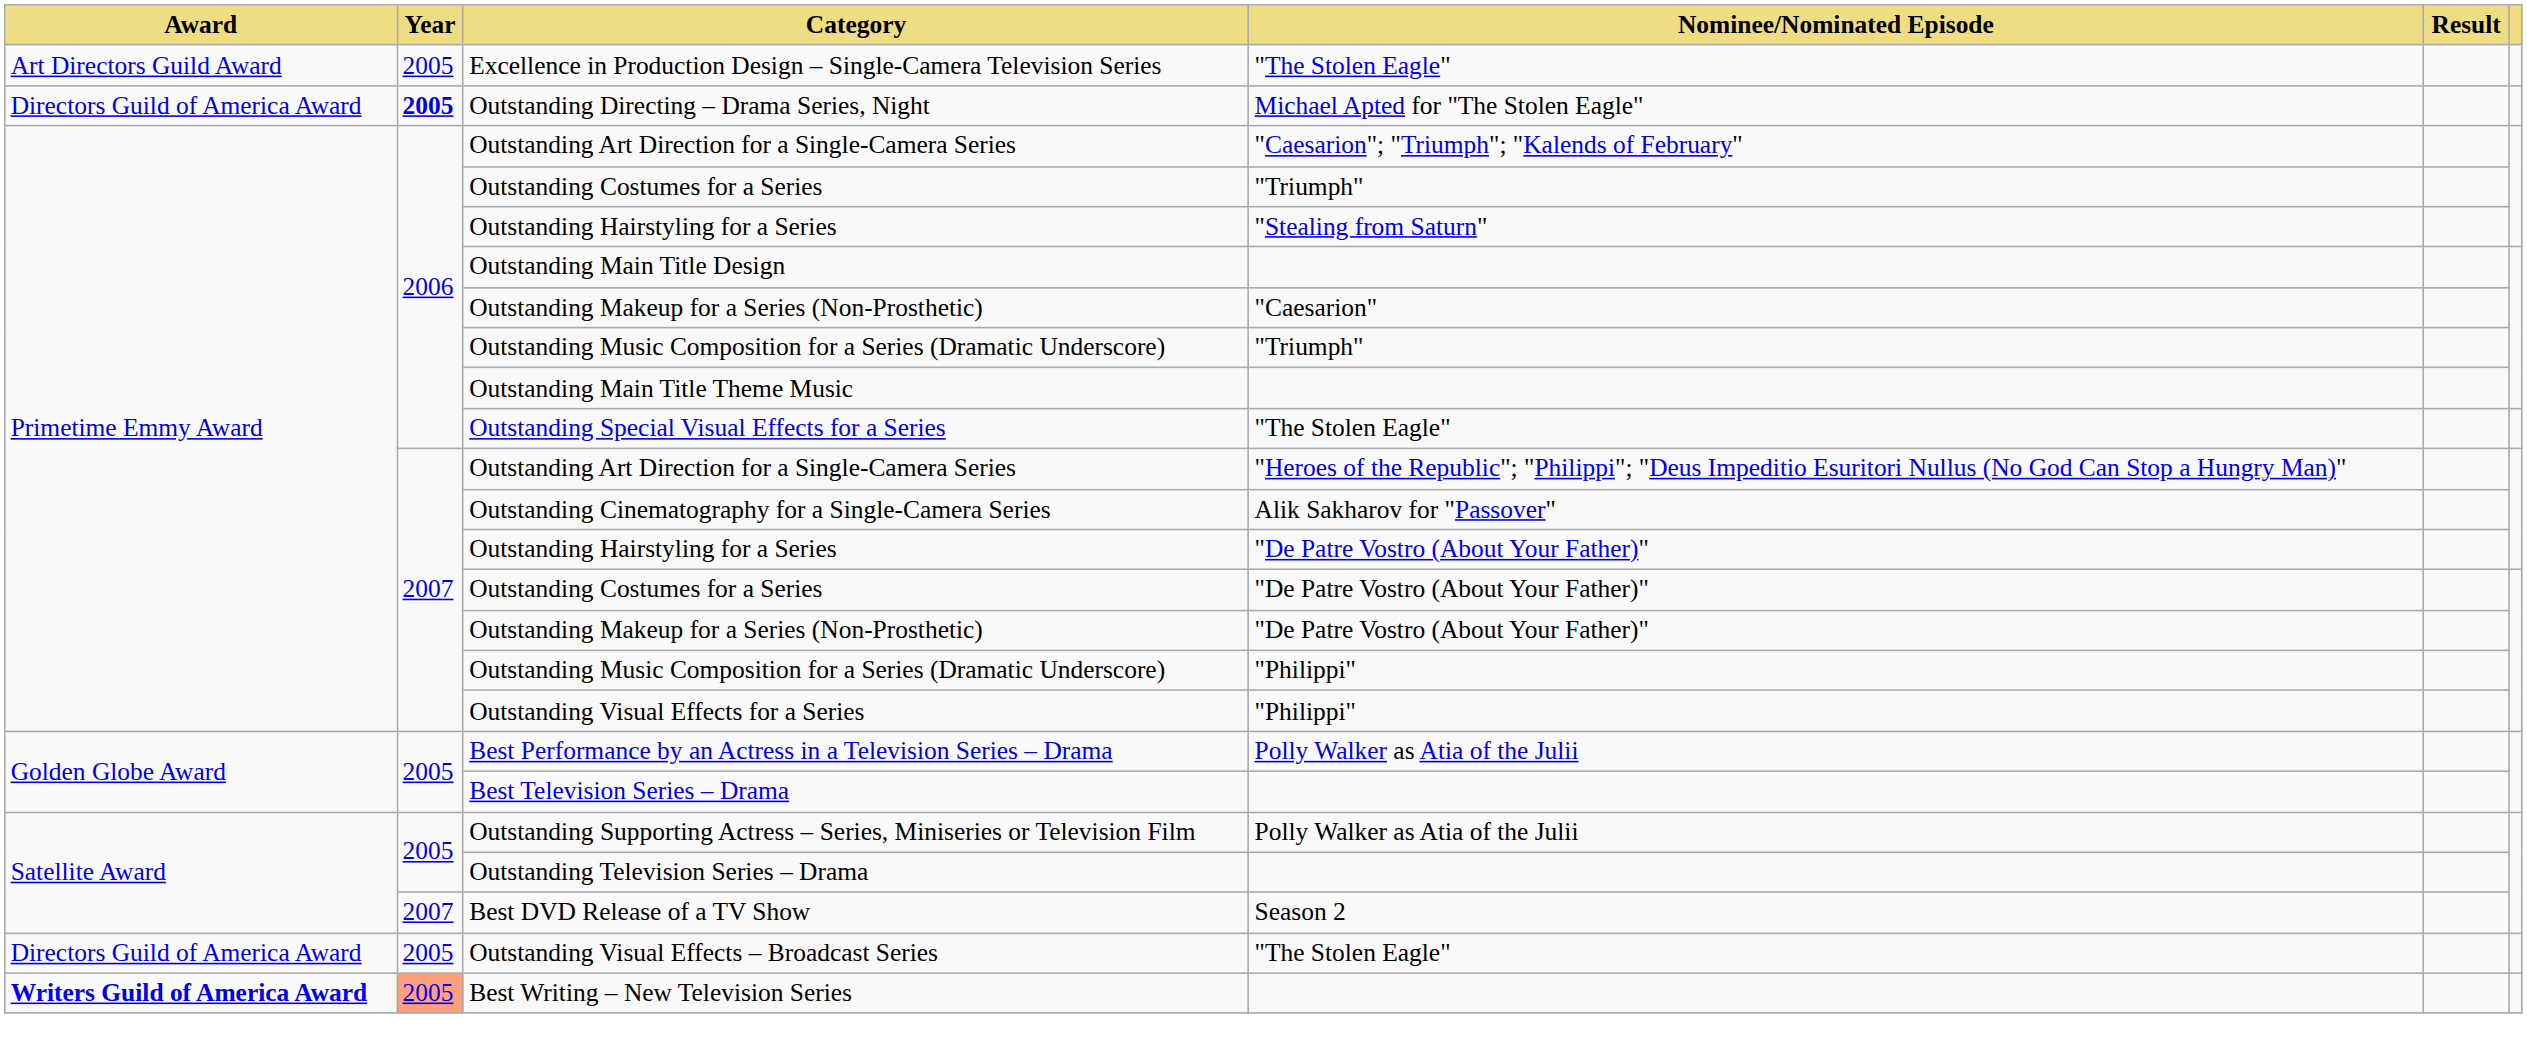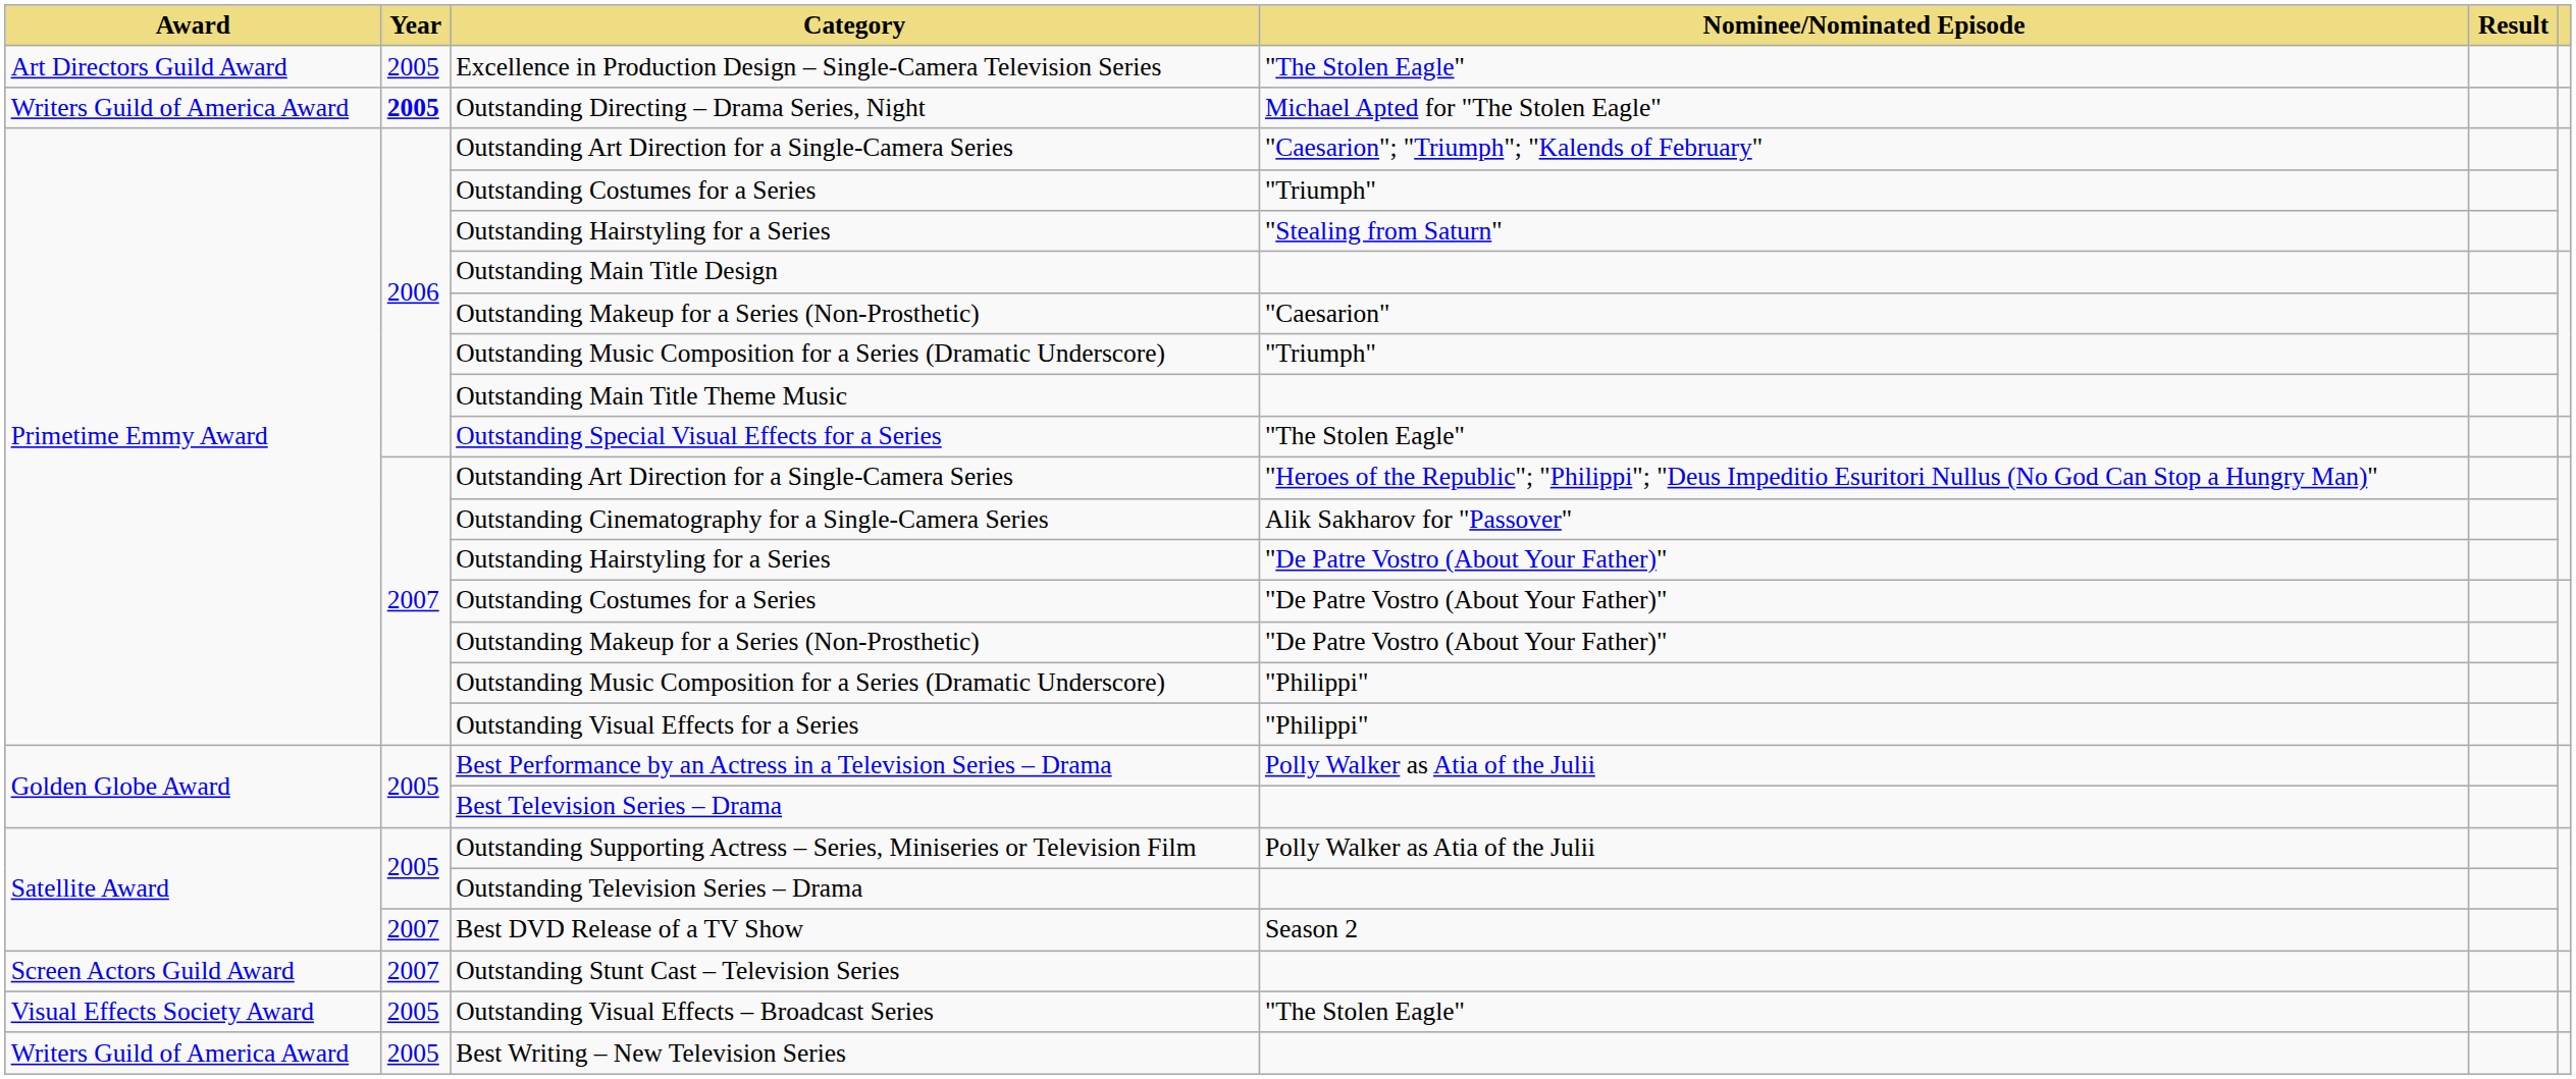Outstanding Directing – Drama Series, Night | Award: Directors Guild of America Award -> Writers Guild of America Award
+ row: Screen Actors Guild Award | 2007 | Outstanding Stunt Cast – Television Series
Outstanding Visual Effects – Broadcast Series | Award: Directors Guild of America Award -> Visual Effects Society Award
Best Writing – New Television Series | Award: bold -> normal
Best Writing – New Television Series | Year: lightsalmon background -> no background
